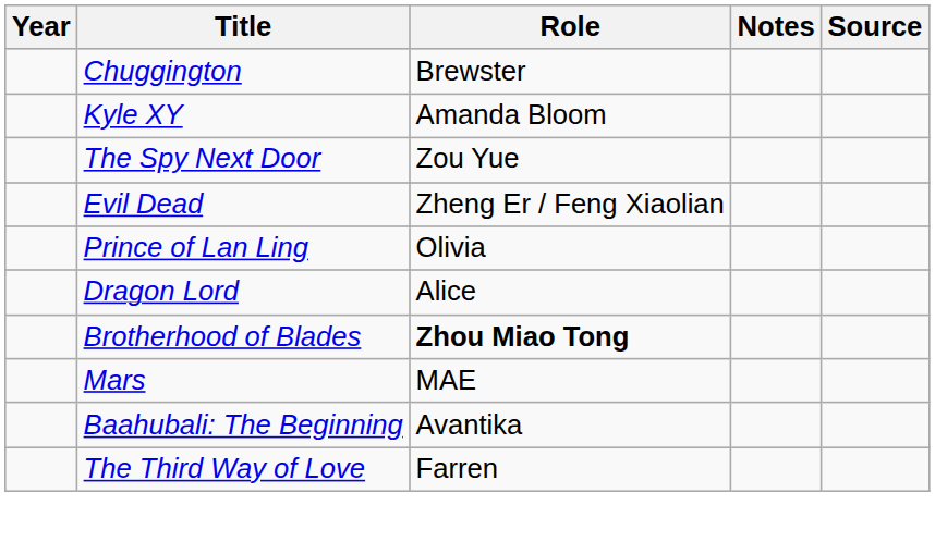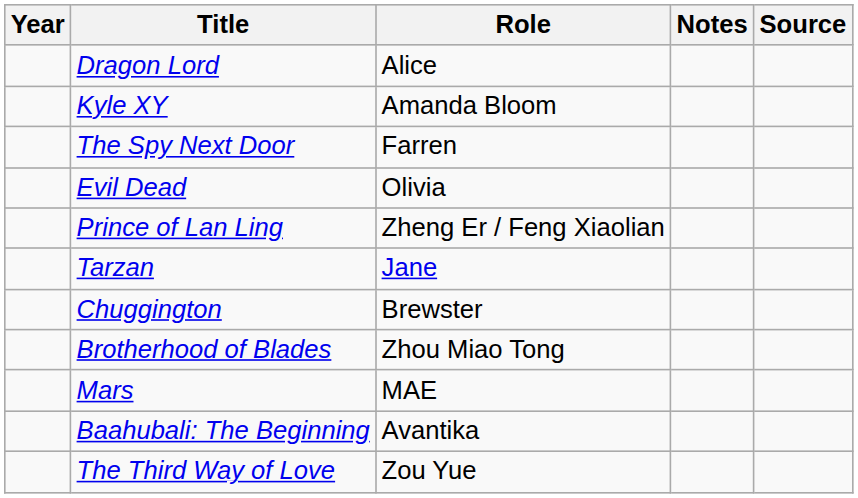rows swapped: Chuggington <-> Dragon Lord
The Spy Next Door | Role: Zou Yue -> Farren
Evil Dead | Role: Zheng Er / Feng Xiaolian -> Olivia
Prince of Lan Ling | Role: Olivia -> Zheng Er / Feng Xiaolian
+ row: Tarzan | Jane
Brotherhood of Blades | Role: bold -> normal
The Third Way of Love | Role: Farren -> Zou Yue
